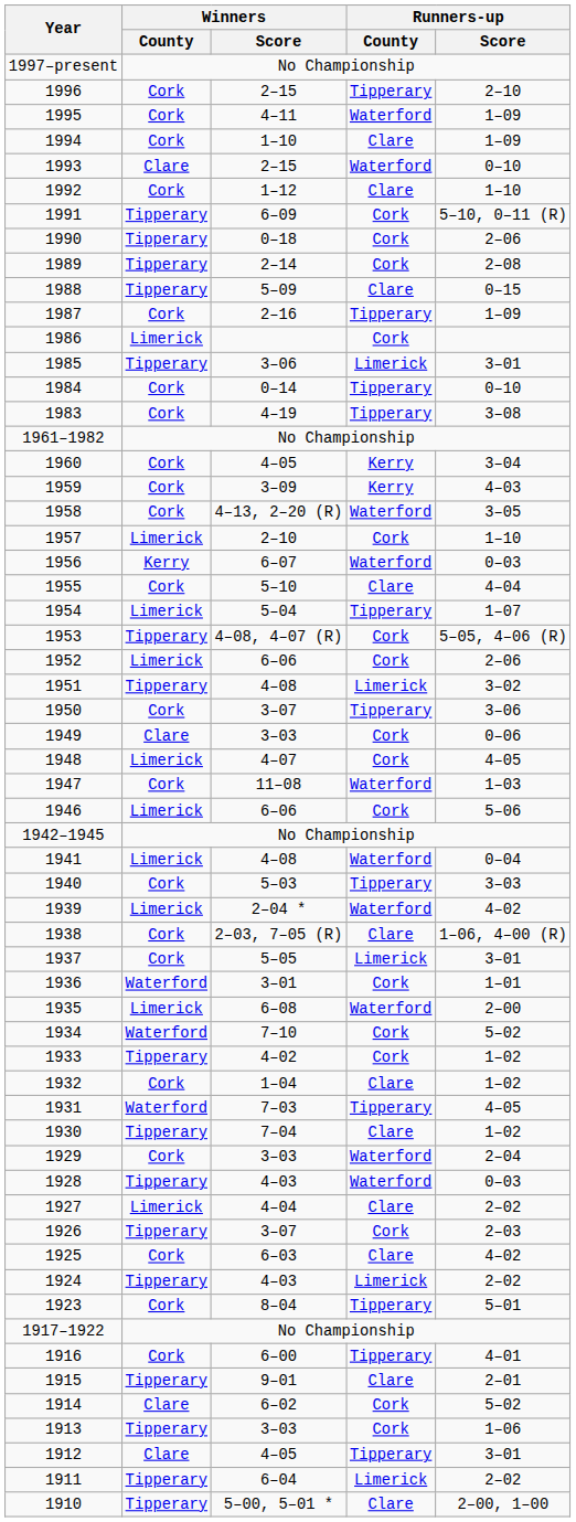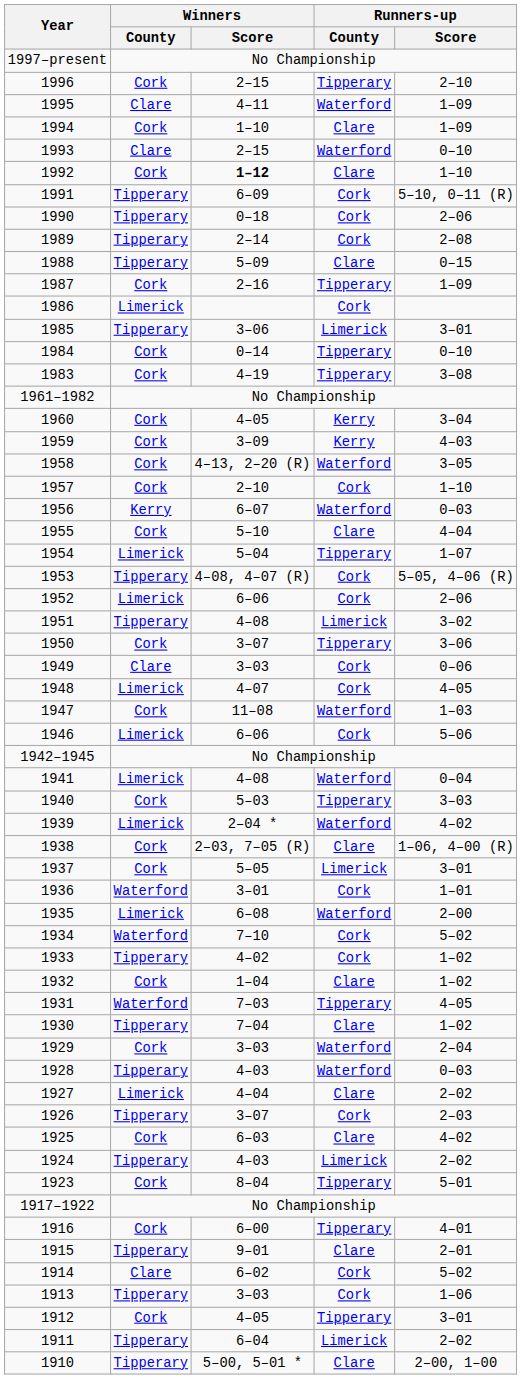1995 | Winners / County: Cork -> Clare
1992 | Winners / Score: normal -> bold
1957 | Winners / County: Limerick -> Cork
1912 | Winners / County: Clare -> Cork
